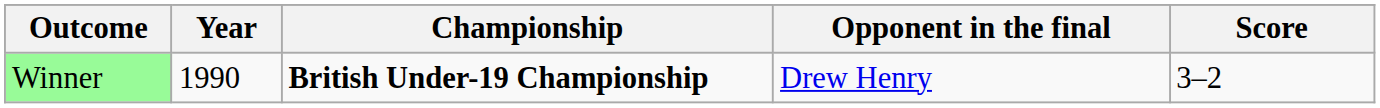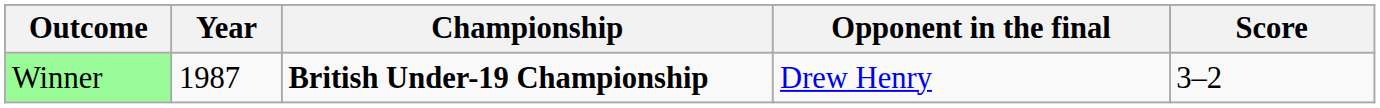Winner | Year: 1990 -> 1987
